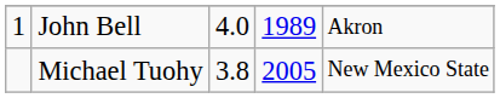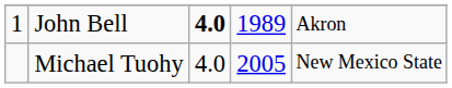John Bell | column 3: normal -> bold
Michael Tuohy | column 3: 3.8 -> 4.0
